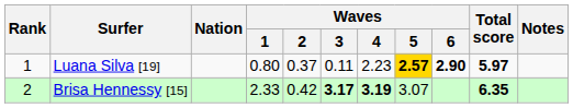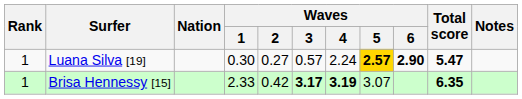Luana Silva [19] | Waves / 1: 0.80 -> 0.30
Luana Silva [19] | Waves / 2: 0.37 -> 0.27
Luana Silva [19] | Waves / 3: 0.11 -> 0.57
Luana Silva [19] | Waves / 4: 2.23 -> 2.24
Luana Silva [19] | Total score: 5.97 -> 5.47
Brisa Hennessy [15] | Rank: 2 -> 1
